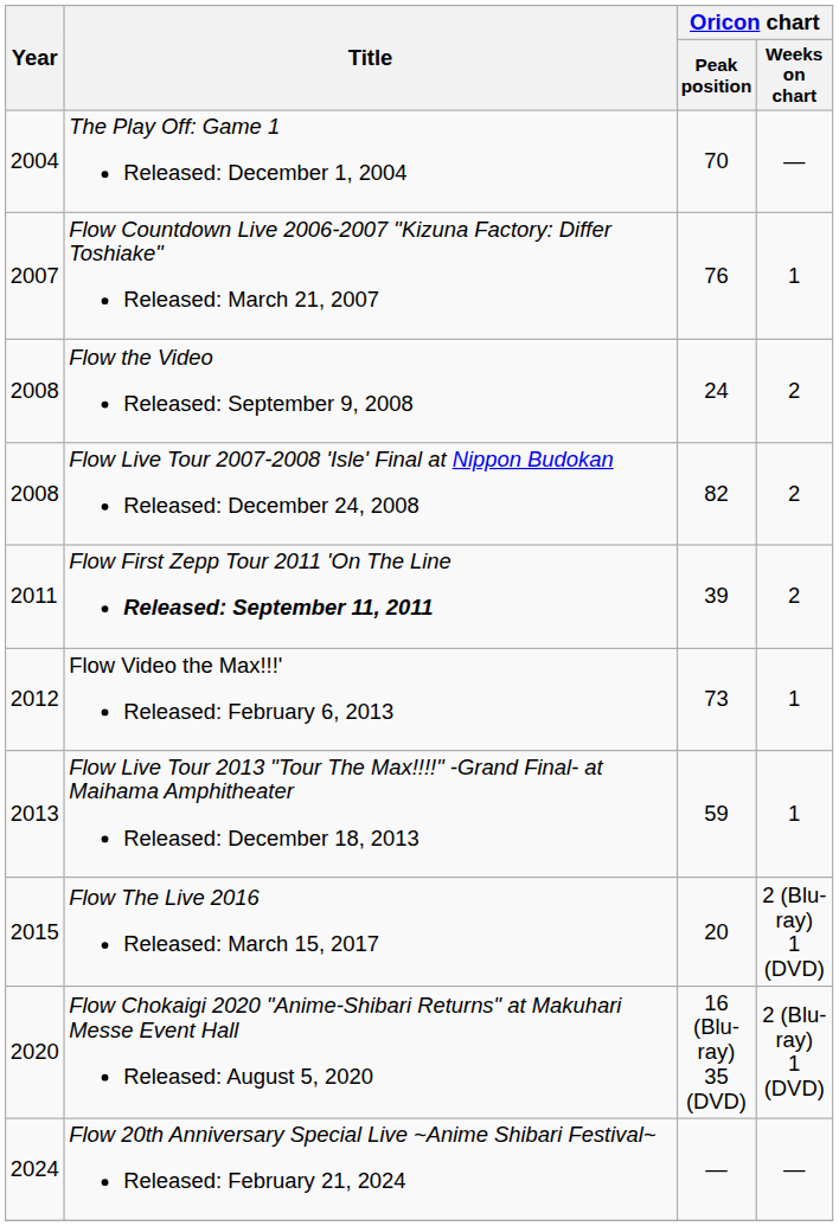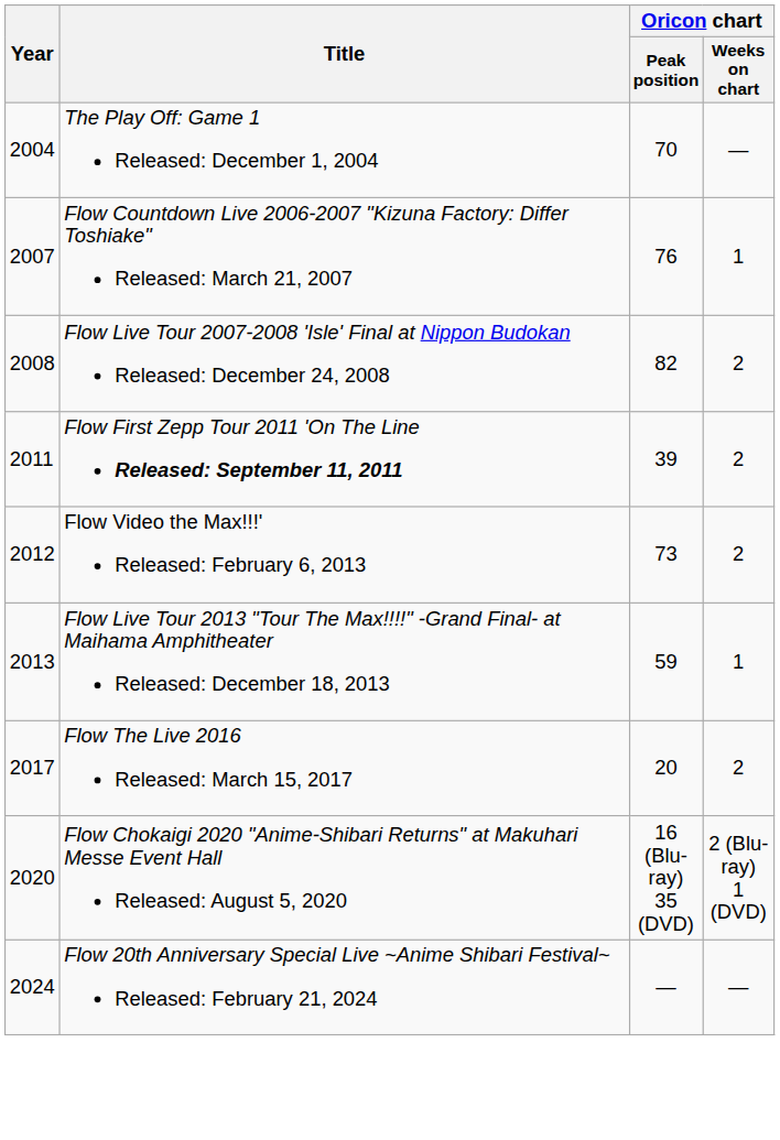- row: 2008 | Flow the Video Released: September 9, 2008 | 24 | 2
Flow Video the Max!!!' Released: February 6, 2013 | Oricon chart / Weeks on chart: 1 -> 2
Flow The Live 2016 Released: March 15, 2017 | Year: 2015 -> 2017
Flow The Live 2016 Released: March 15, 2017 | Oricon chart / Weeks on chart: 2 (Blu-ray) 1 (DVD) -> 2
